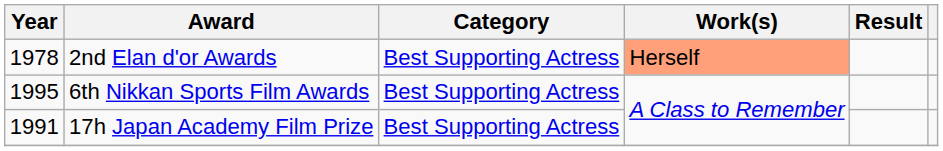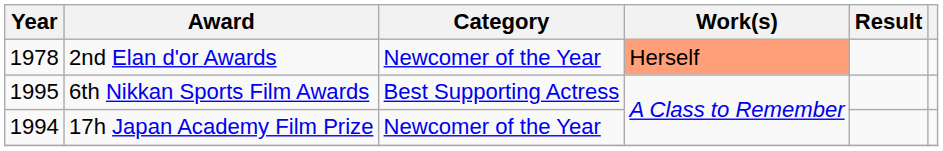2nd Elan d'or Awards | Category: Best Supporting Actress -> Newcomer of the Year
17h Japan Academy Film Prize | Year: 1991 -> 1994
17h Japan Academy Film Prize | Category: Best Supporting Actress -> Newcomer of the Year
